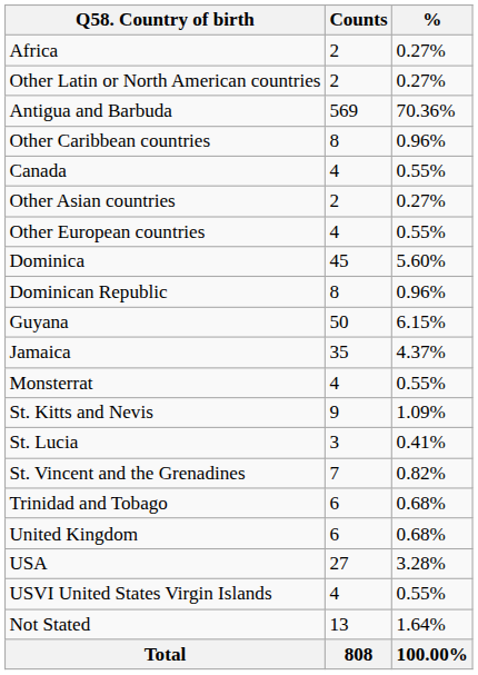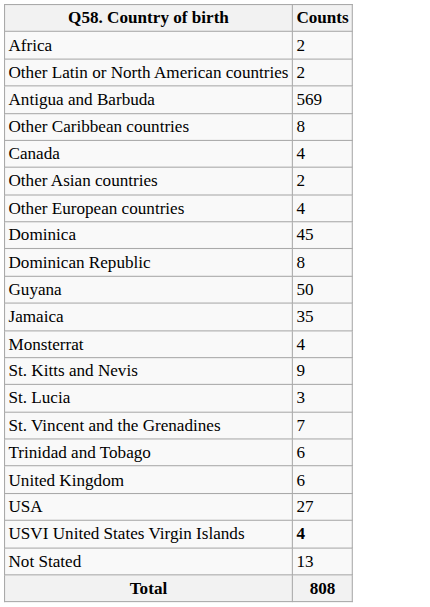- column: % | 0.27% | 0.27% | 70.36% | 0.96% | 0.55% | 0.27% | 0.55% | 5.60% | 0.96% | 6.15% | 4.37% | 0.55% | 1.09% | 0.41% | 0.82% | 0.68% | 0.68% | 3.28% | 0.55% | 1.64% | 100.00%
USVI United States Virgin Islands | Counts: normal -> bold
